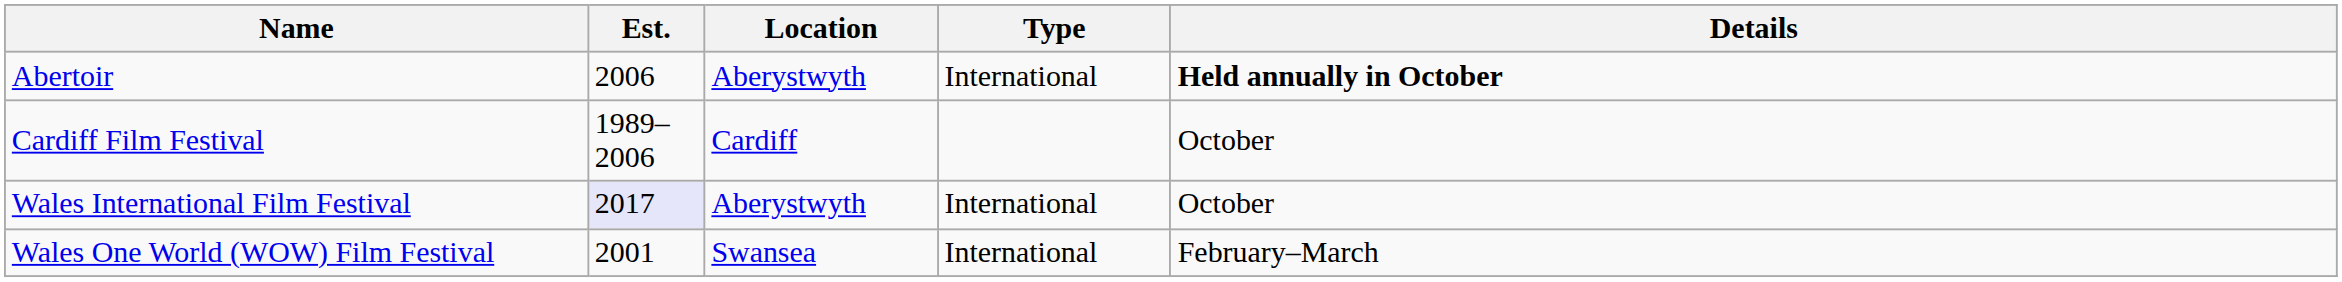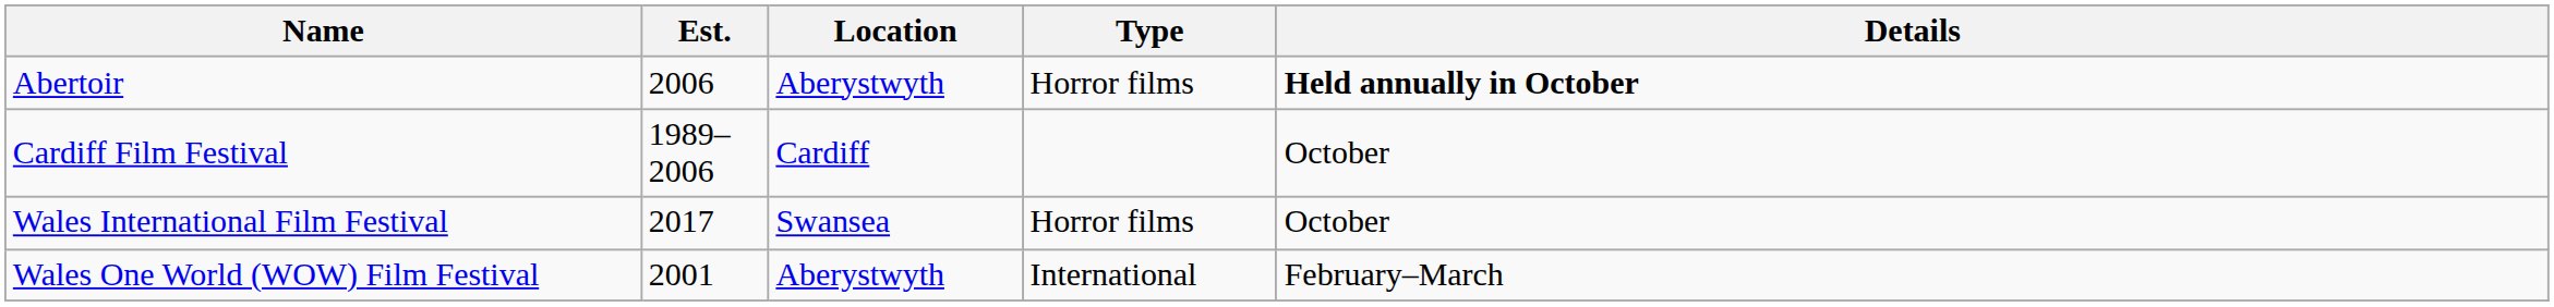Abertoir | Type: International -> Horror films
Wales International Film Festival | Est.: lavender background -> no background
Wales International Film Festival | Location: Aberystwyth -> Swansea
Wales International Film Festival | Type: International -> Horror films
Wales One World (WOW) Film Festival | Location: Swansea -> Aberystwyth
